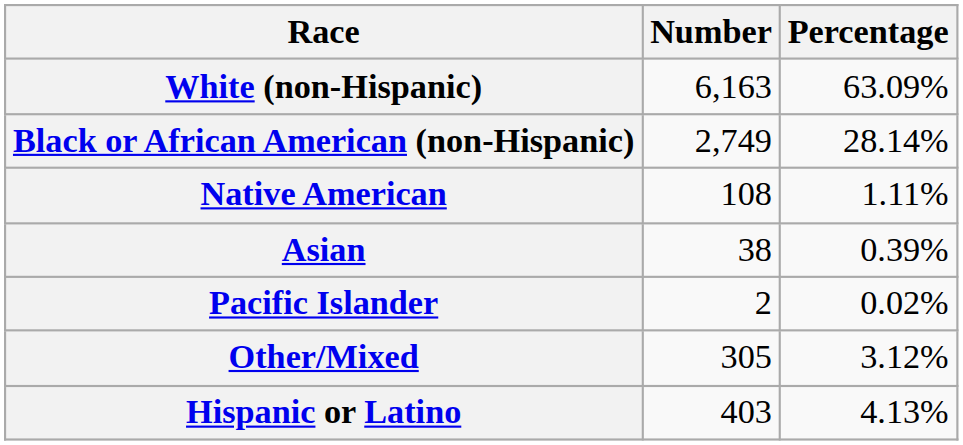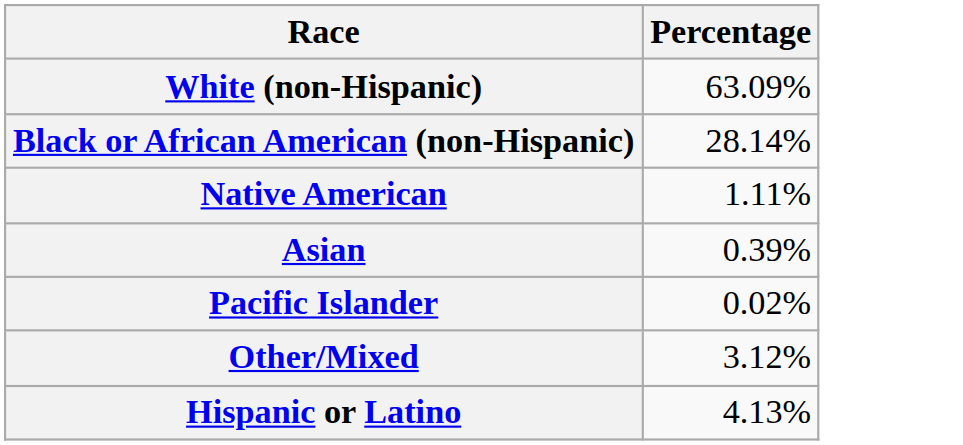- column: Number | 6,163 | 2,749 | 108 | 38 | 2 | 305 | 403
